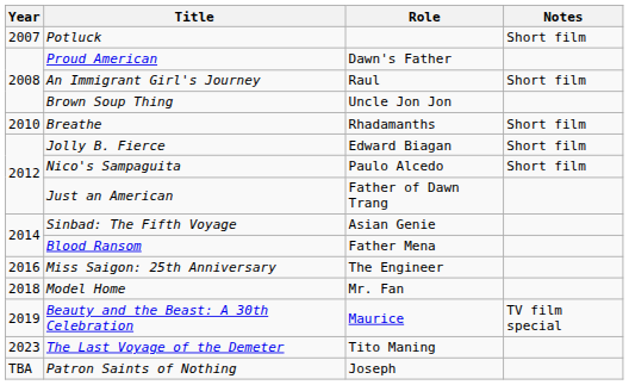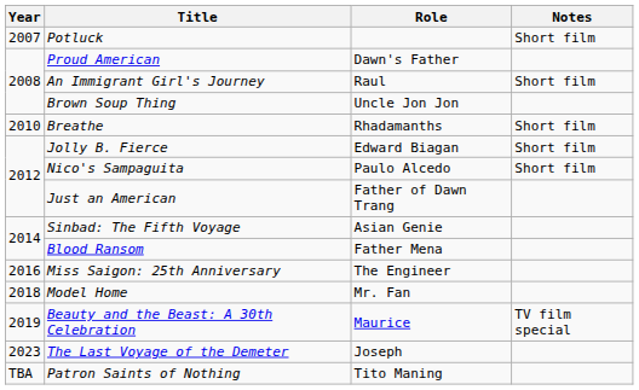The Last Voyage of the Demeter | Role: Tito Maning -> Joseph
Patron Saints of Nothing | Role: Joseph -> Tito Maning
